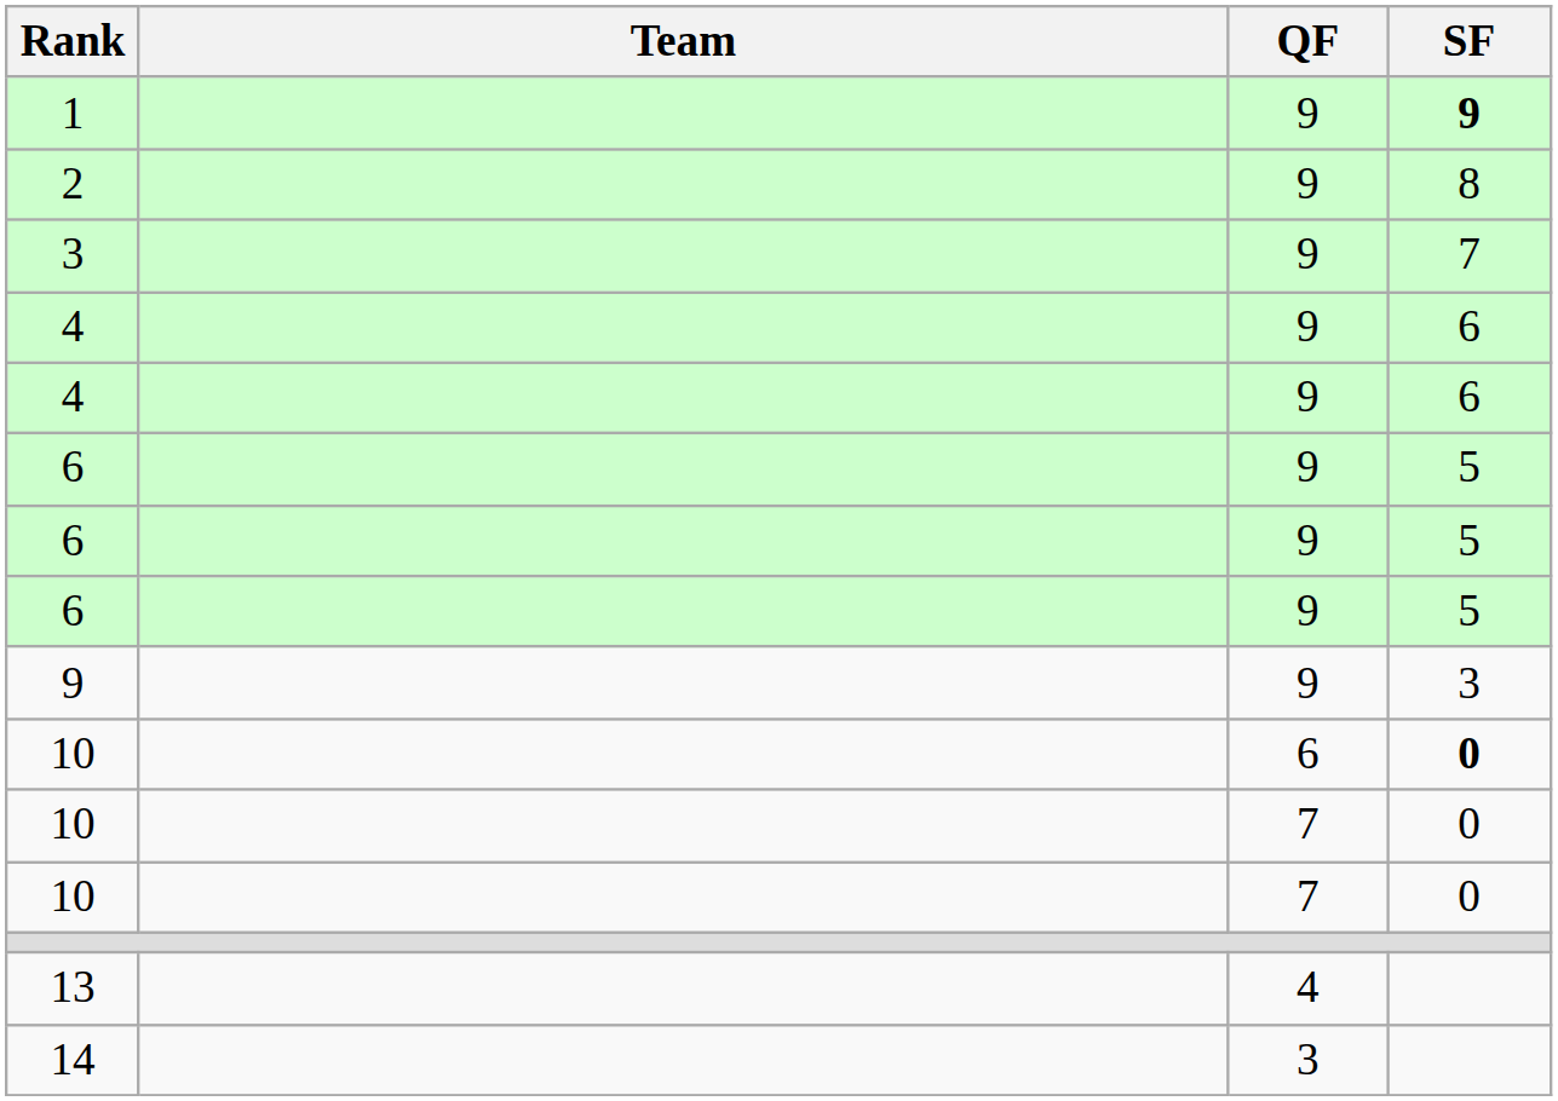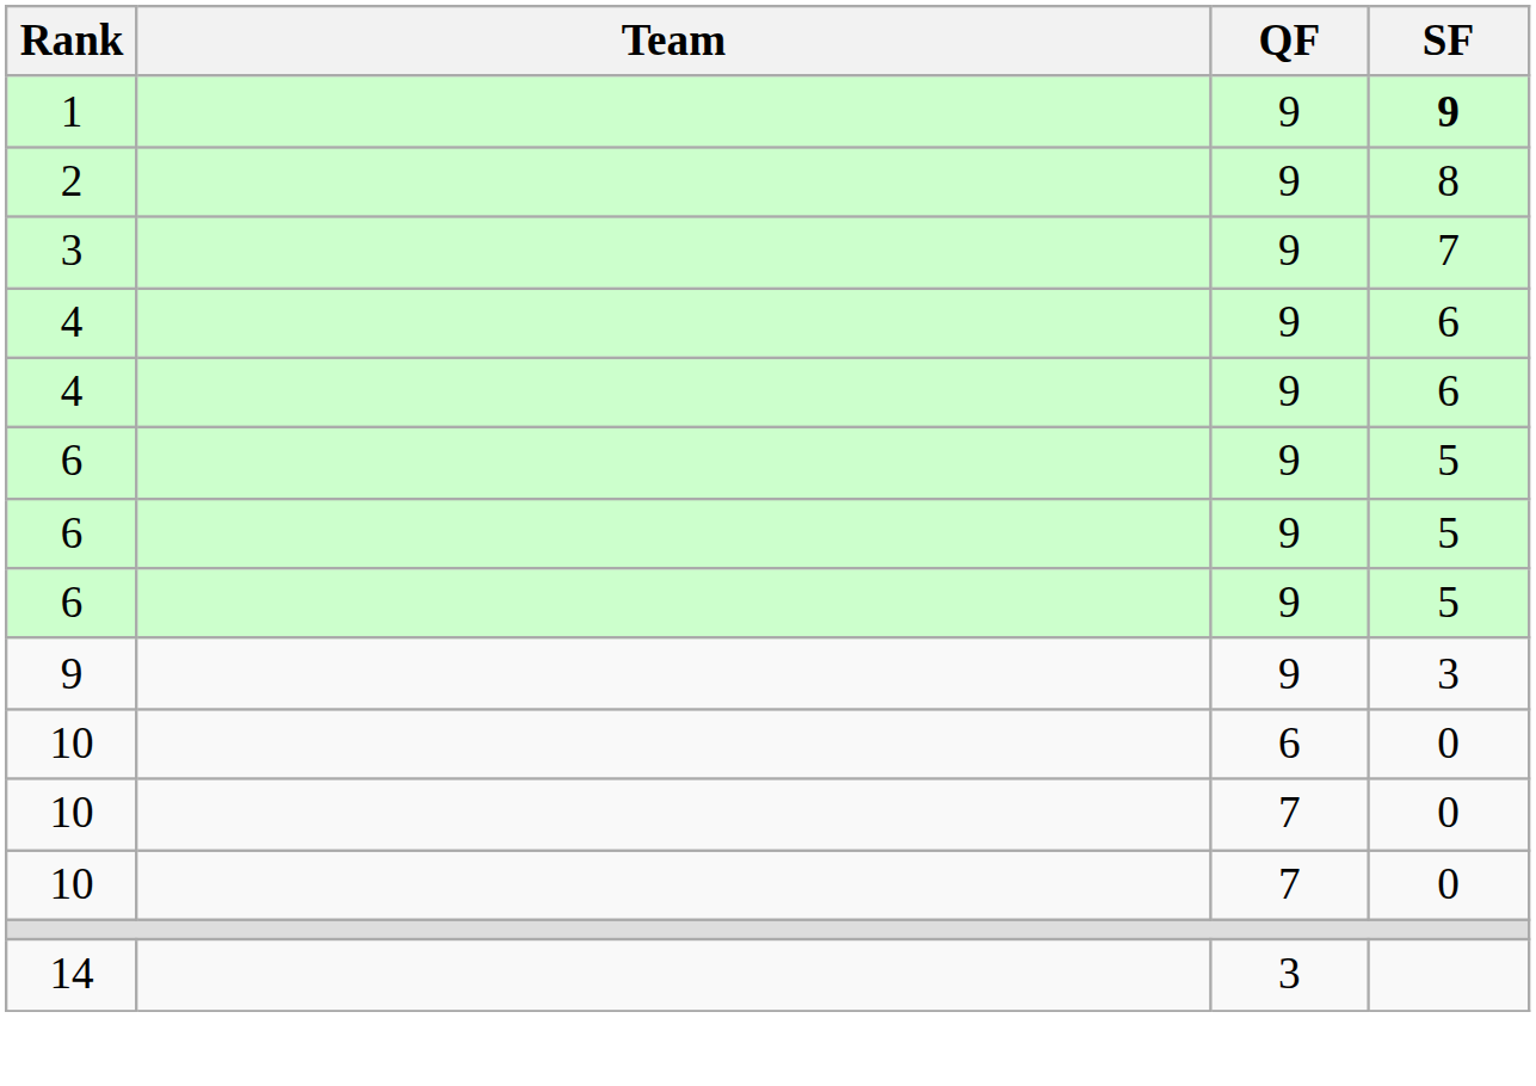10 / 6 | SF: bold -> normal
- row: 13 | 4
